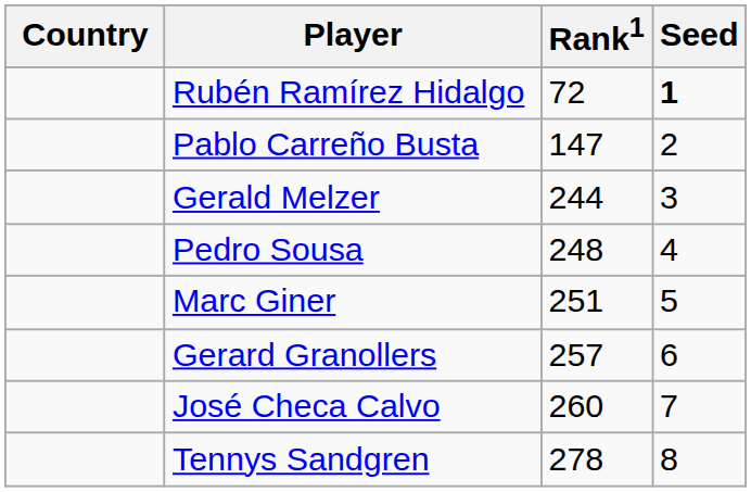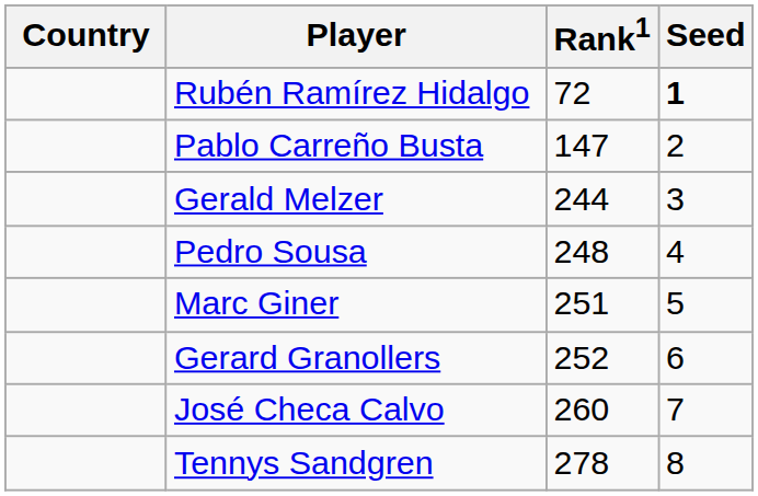Gerard Granollers | Rank1: 257 -> 252
